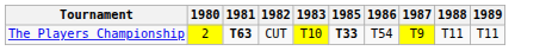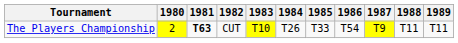+ column: 1984 | T26
The Players Championship | 1985: bold -> normal
